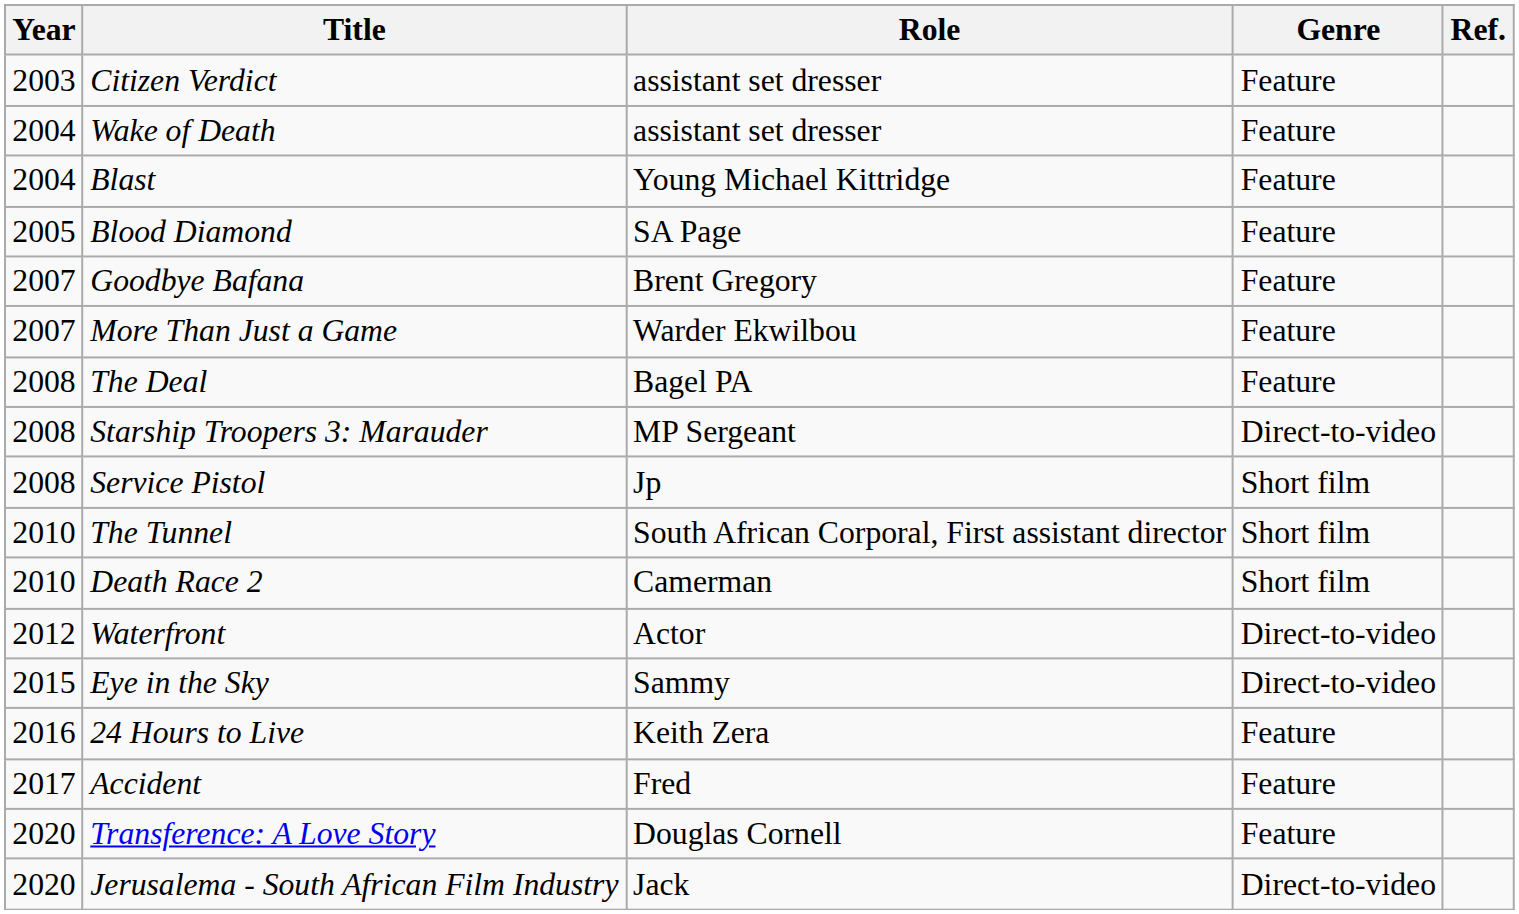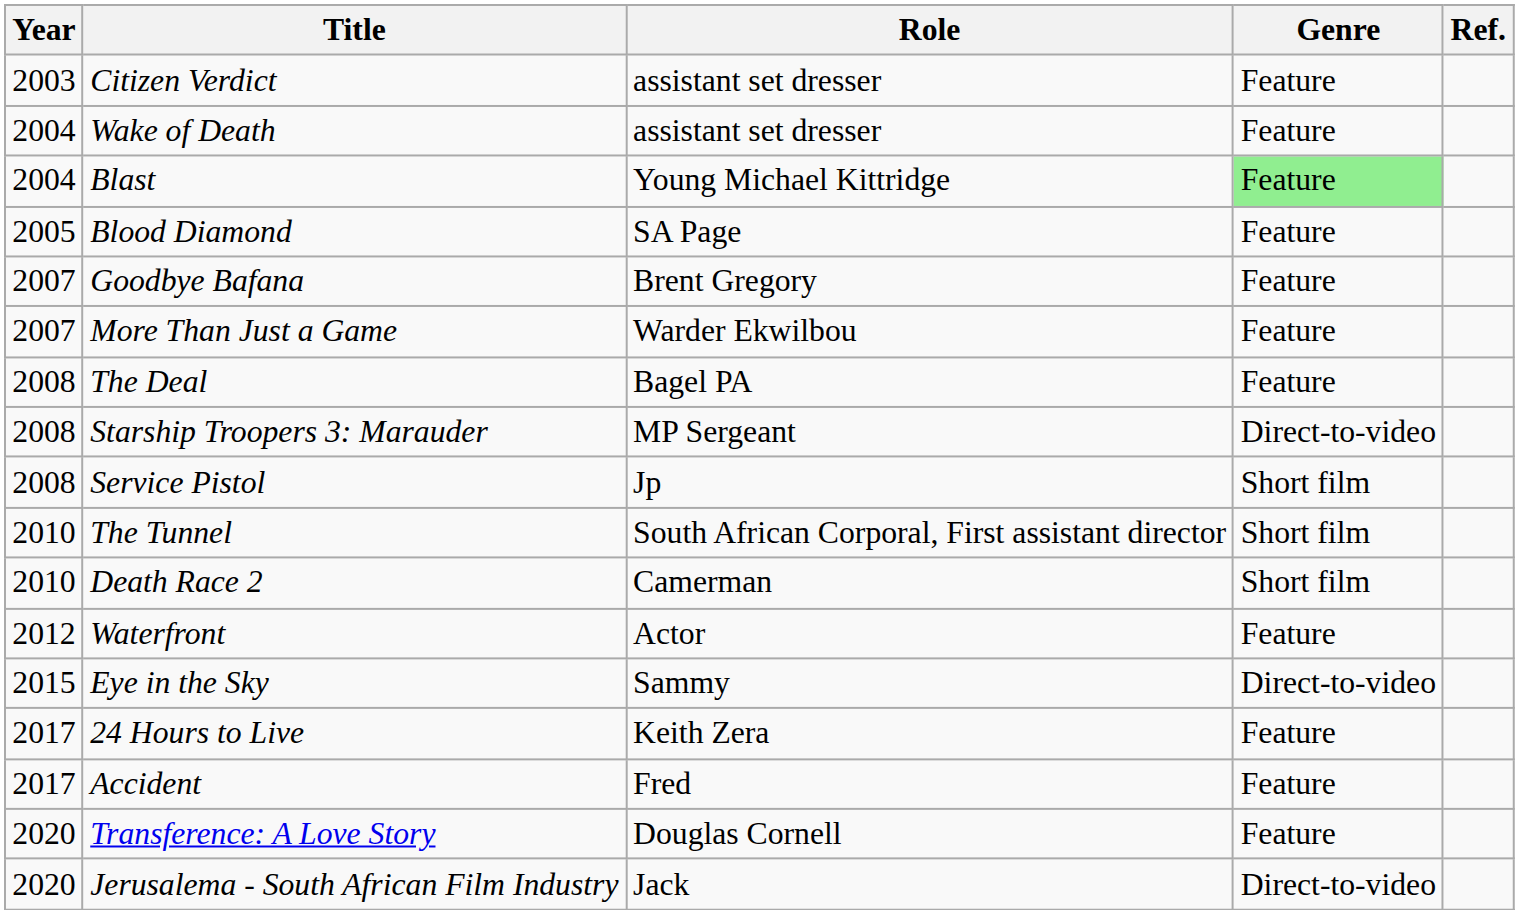Blast | Genre: no background -> lightgreen background
Waterfront | Genre: Direct-to-video -> Feature
24 Hours to Live | Year: 2016 -> 2017
